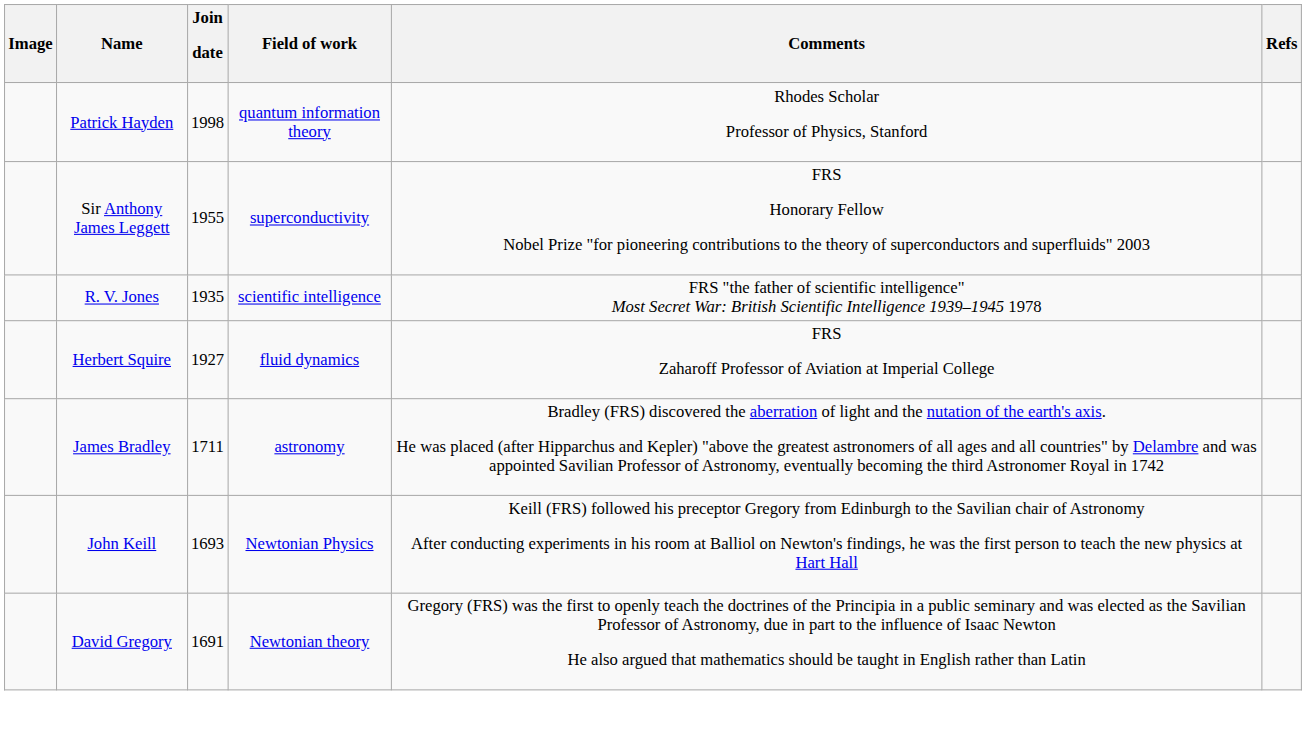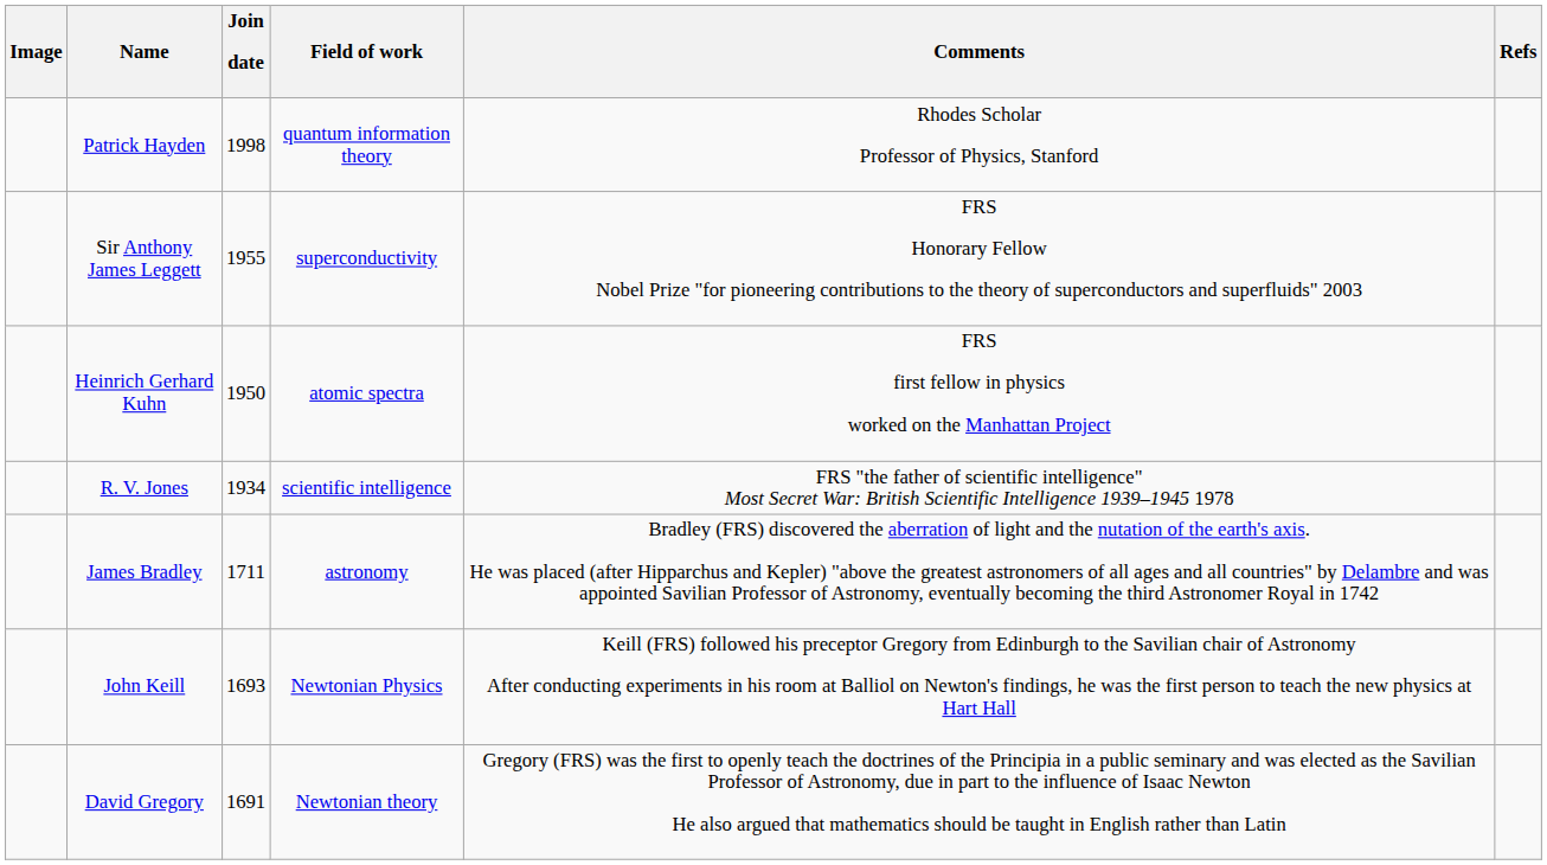+ row: Heinrich Gerhard Kuhn | 1950 | atomic spectra | FRS first fellow in physics worked on the Manhattan Project
R. V. Jones | Join date: 1935 -> 1934
- row: Herbert Squire | 1927 | fluid dynamics | FRS Zaharoff Professor of Aviation at Imperial College
